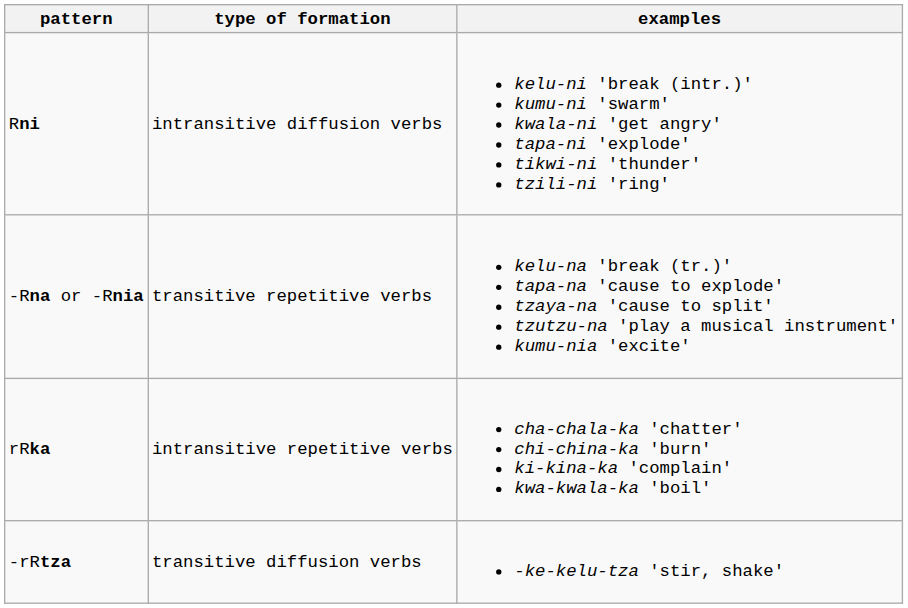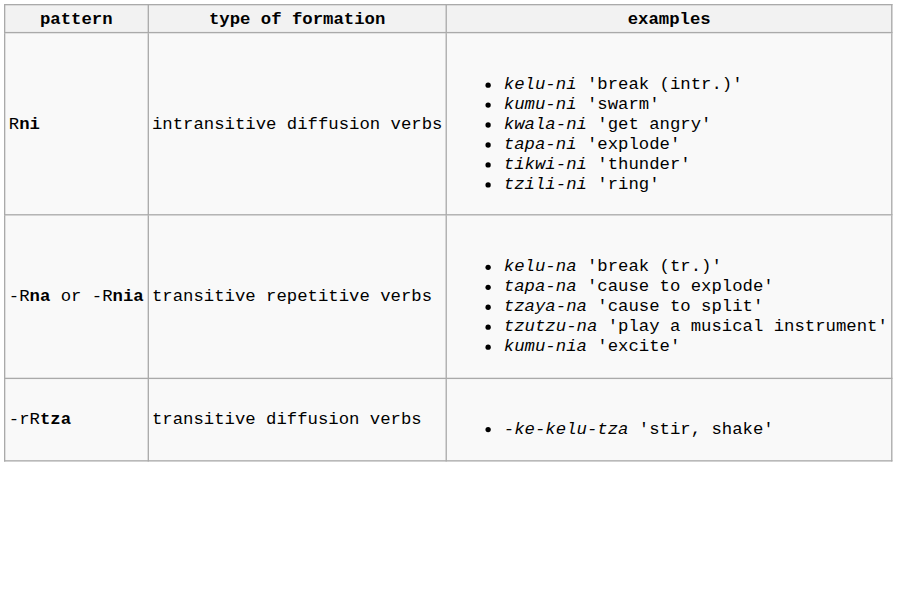- row: rRka | intransitive repetitive verbs | cha-chala-ka 'chatter' chi-china-ka 'burn' ki-kina-ka 'complain' kwa-kwala-ka 'boil'
